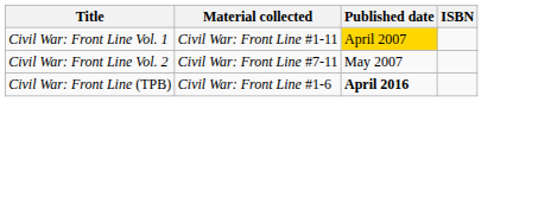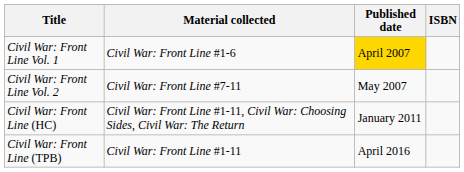Civil War: Front Line Vol. 1 | Material collected: Civil War: Front Line #1-11 -> Civil War: Front Line #1-6
+ row: Civil War: Front Line (HC) | Civil War: Front Line #1-11, Civil War: Choosing Sides, Civil War: The Return | January 2011
Civil War: Front Line (TPB) | Material collected: Civil War: Front Line #1-6 -> Civil War: Front Line #1-11
Civil War: Front Line (TPB) | Published date: bold -> normal
